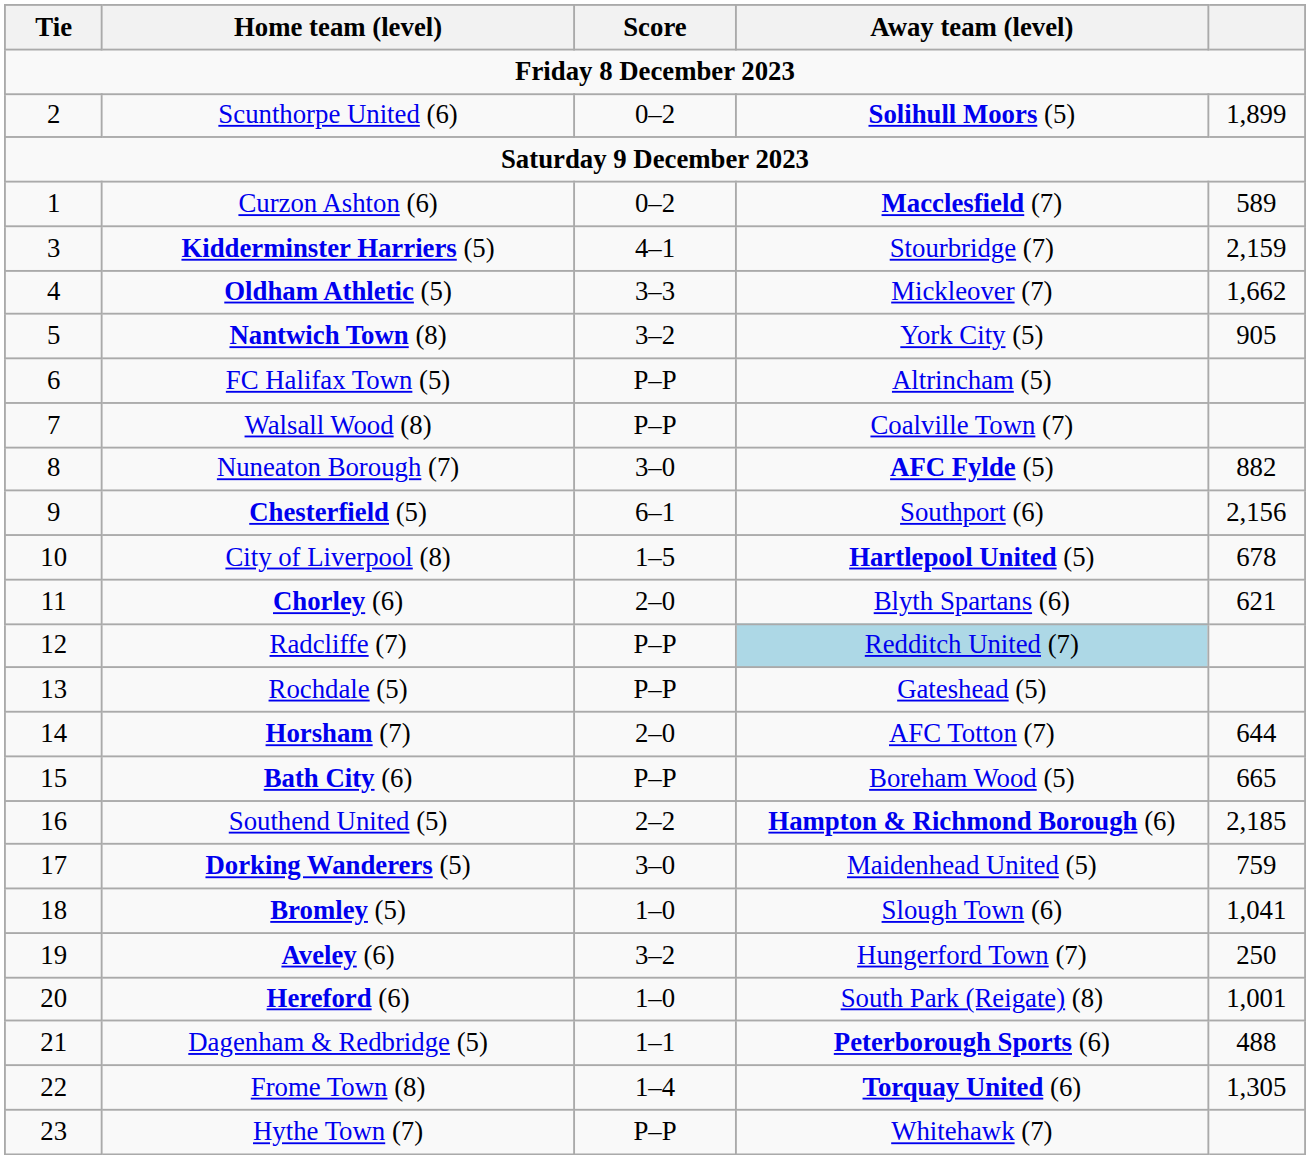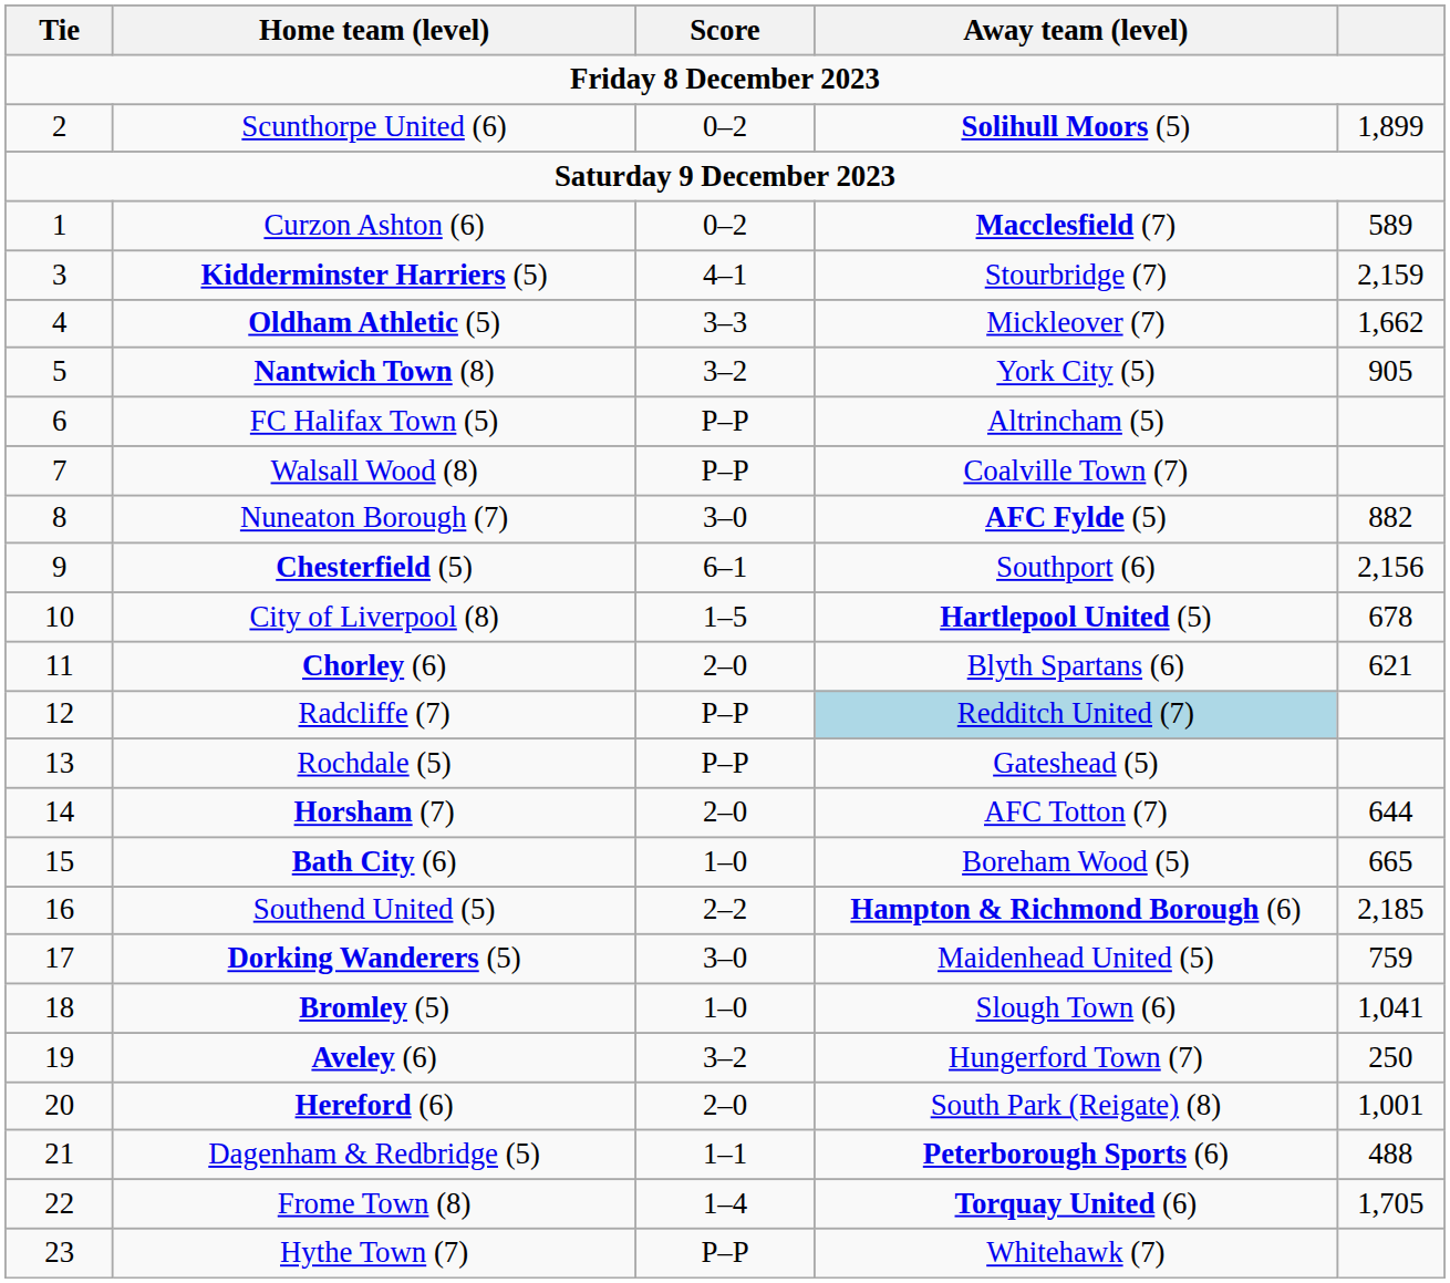Bath City (6) | Score: P–P -> 1–0
Hereford (6) | Score: 1–0 -> 2–0
Frome Town (8) | column 5: 1,305 -> 1,705
